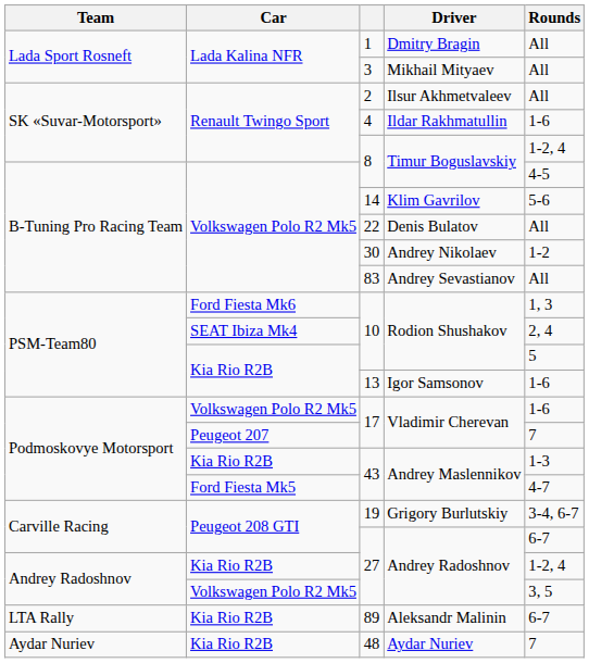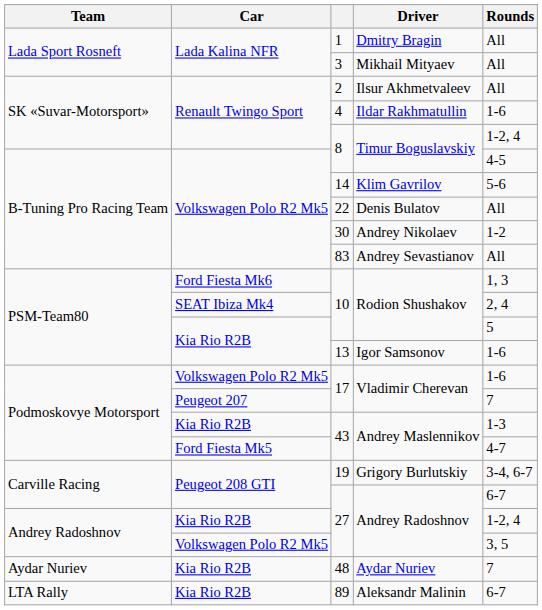rows swapped: 48 <-> 89
